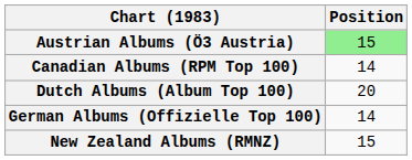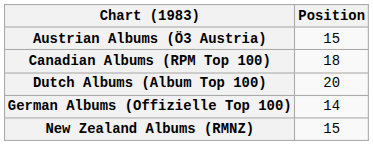Austrian Albums (Ö3 Austria) | Position: lightgreen background -> no background
Canadian Albums (RPM Top 100) | Position: 14 -> 18
